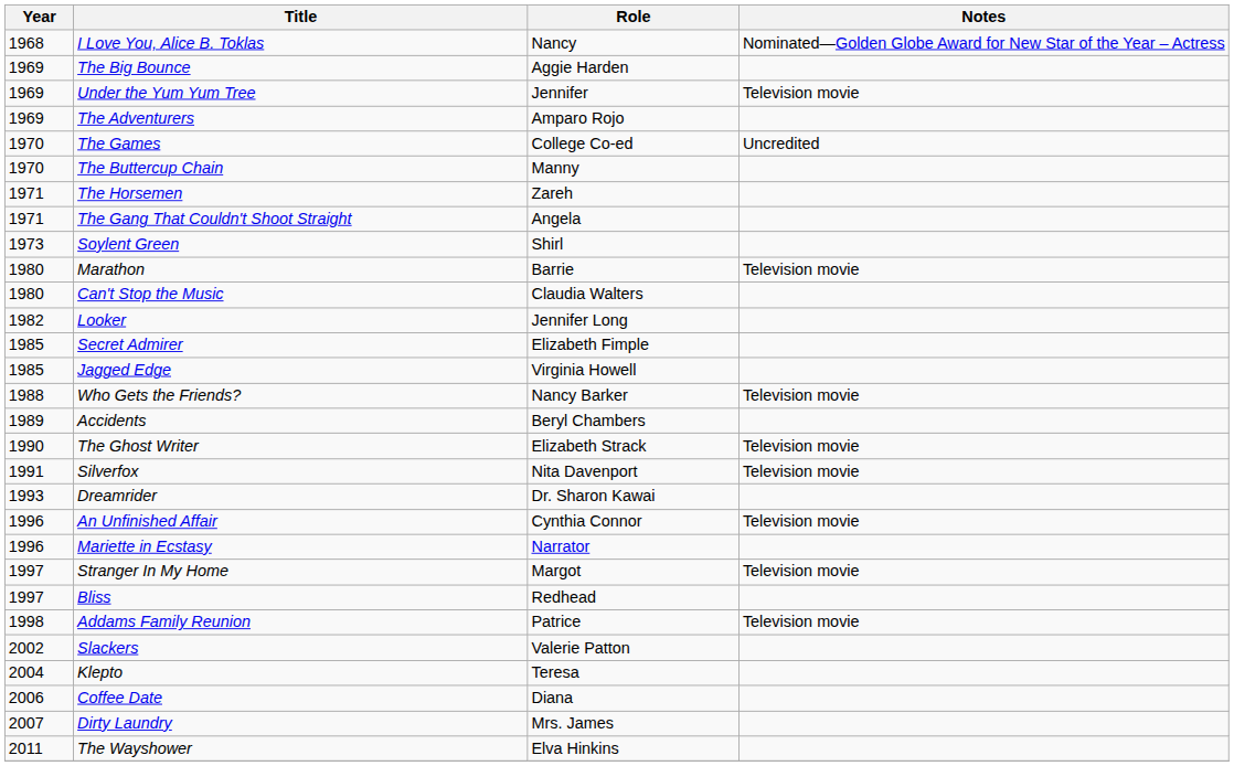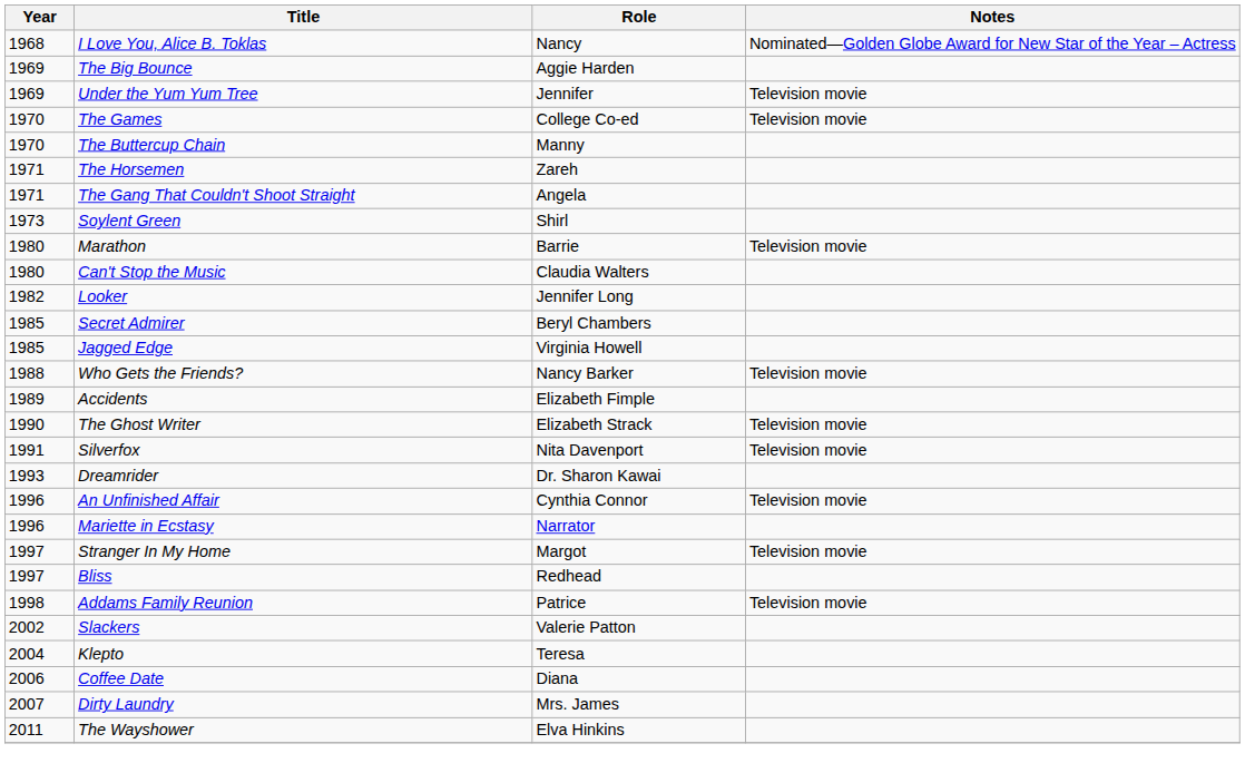- row: 1969 | The Adventurers | Amparo Rojo
The Games | Notes: Uncredited -> Television movie
Secret Admirer | Role: Elizabeth Fimple -> Beryl Chambers
Accidents | Role: Beryl Chambers -> Elizabeth Fimple
